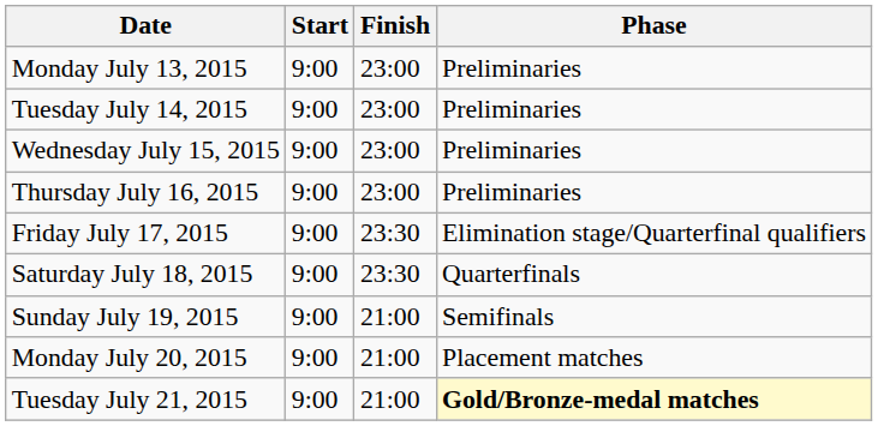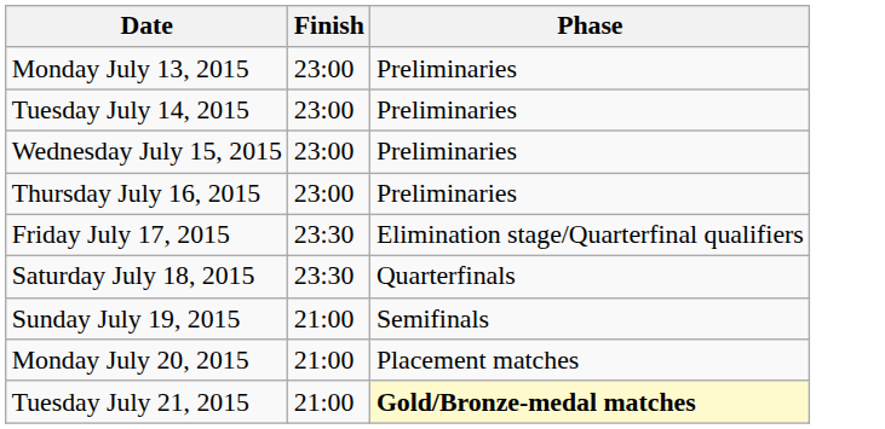- column: Start | 9:00 | 9:00 | 9:00 | 9:00 | 9:00 | 9:00 | 9:00 | 9:00 | 9:00
